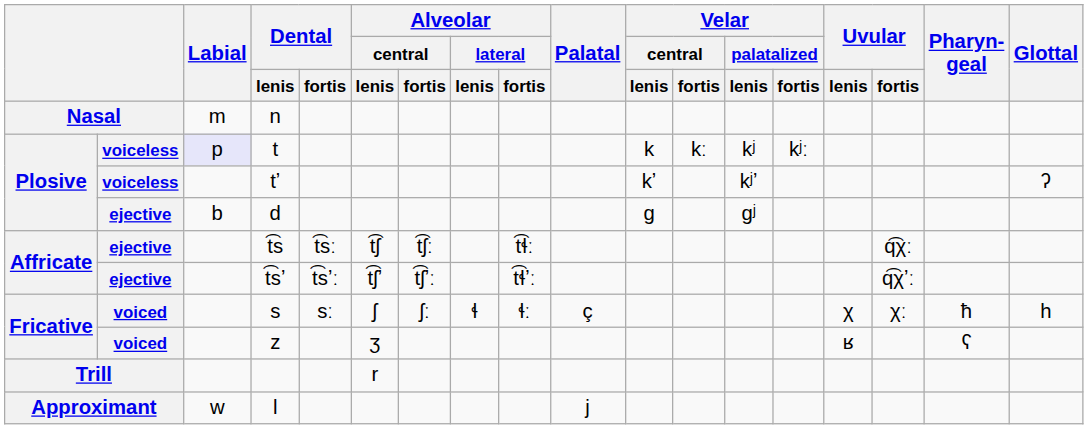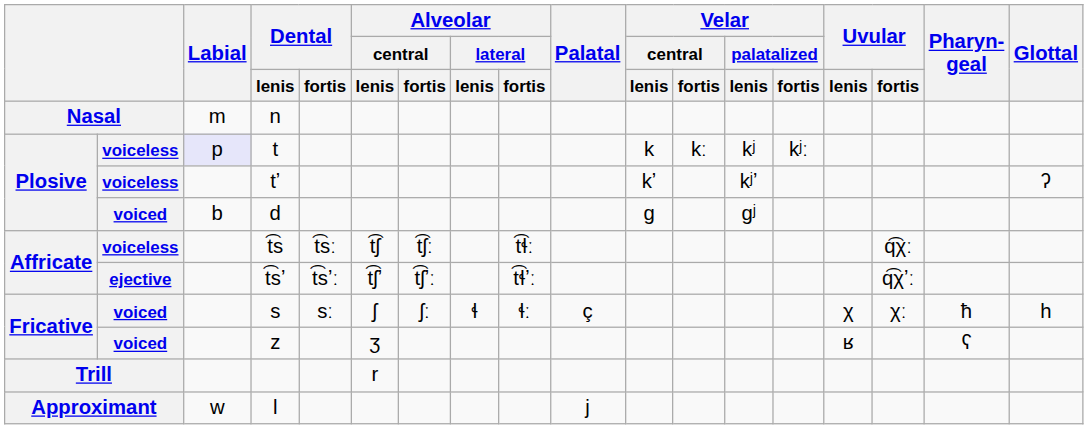d | column 2: ejective -> voiced
t͡s | column 2: ejective -> voiceless
